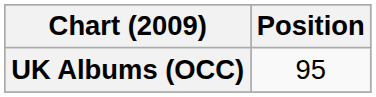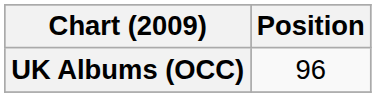UK Albums (OCC) | Position: 95 -> 96
